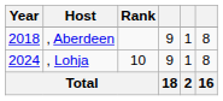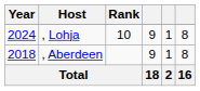rows swapped: , Aberdeen <-> , Lohja
